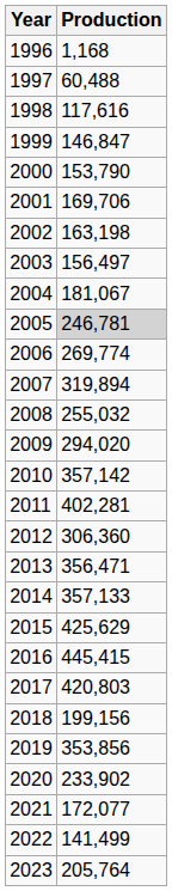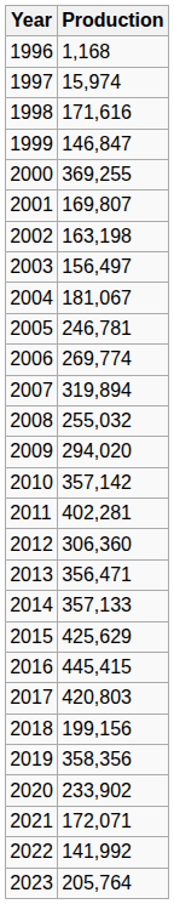1997 | Production: 60,488 -> 15,974
1998 | Production: 117,616 -> 171,616
2000 | Production: 153,790 -> 369,255
2001 | Production: 169,706 -> 169,807
2005 | Production: lightgrey background -> no background
2019 | Production: 353,856 -> 358,356
2021 | Production: 172,077 -> 172,071
2022 | Production: 141,499 -> 141,992
